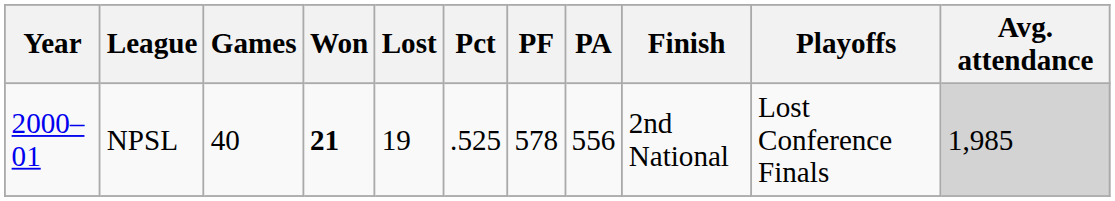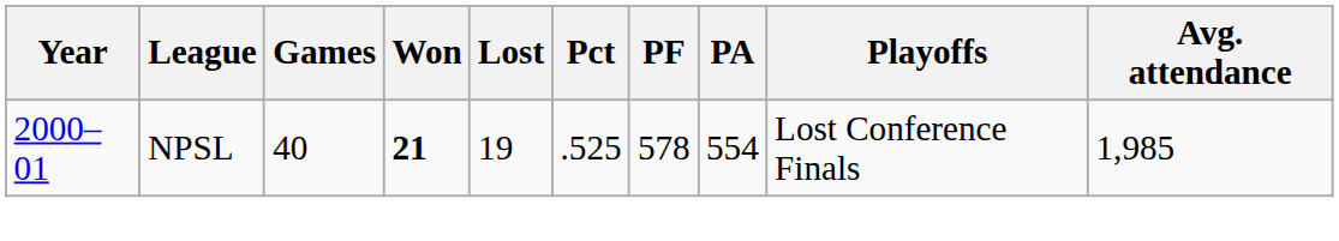- column: Finish | 2nd National
NPSL | PA: 556 -> 554
NPSL | Avg. attendance: lightgrey background -> no background
